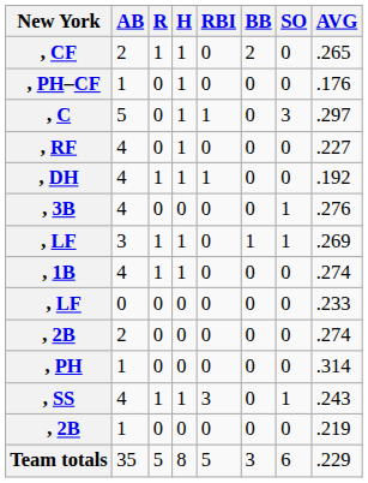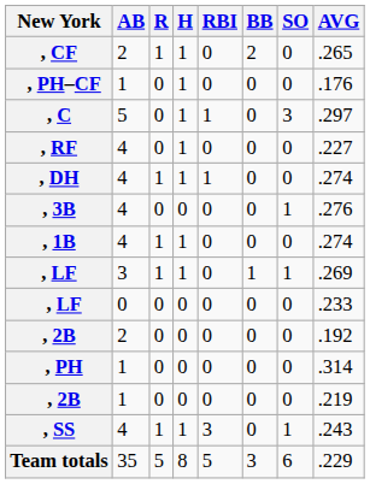, DH | AVG: .192 -> .274
rows swapped: , 1B <-> , LF / 3
, 2B / 2 | AVG: .274 -> .192
rows swapped: , 2B / 1 <-> , SS
